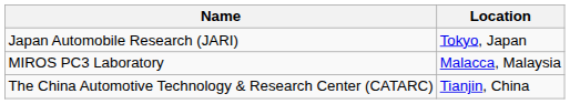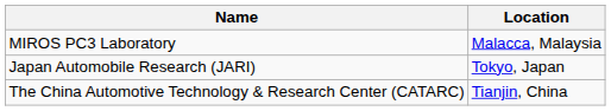rows swapped: MIROS PC3 Laboratory <-> Japan Automobile Research (JARI)
